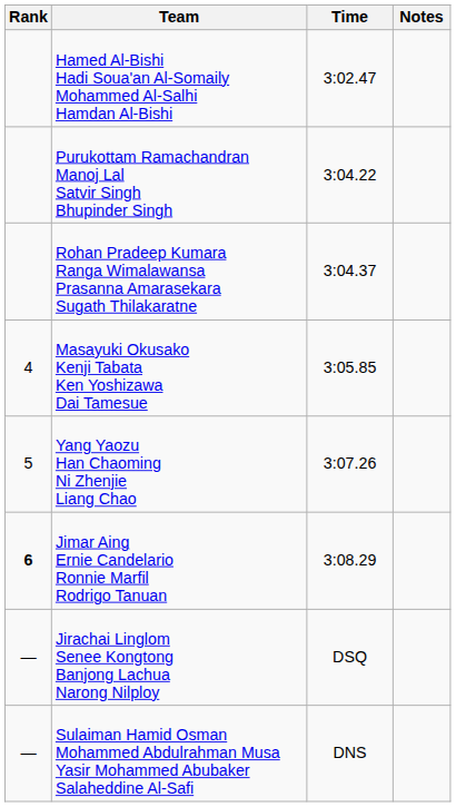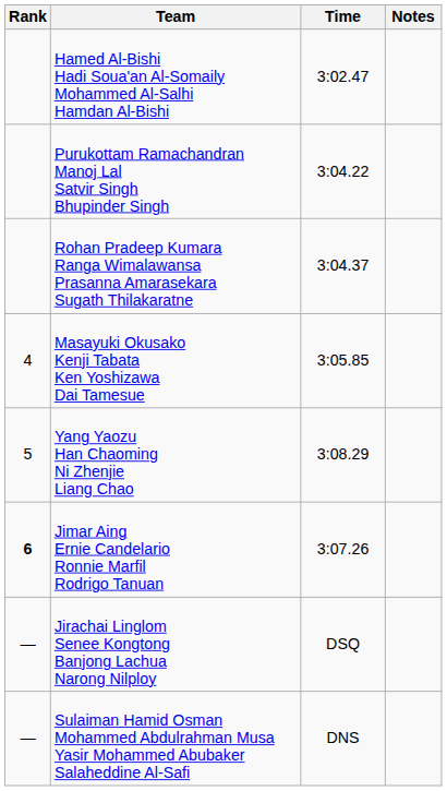Yang Yaozu Han Chaoming Ni Zhenjie Liang Chao | Time: 3:07.26 -> 3:08.29
Jimar Aing Ernie Candelario Ronnie Marfil Rodrigo Tanuan | Time: 3:08.29 -> 3:07.26
